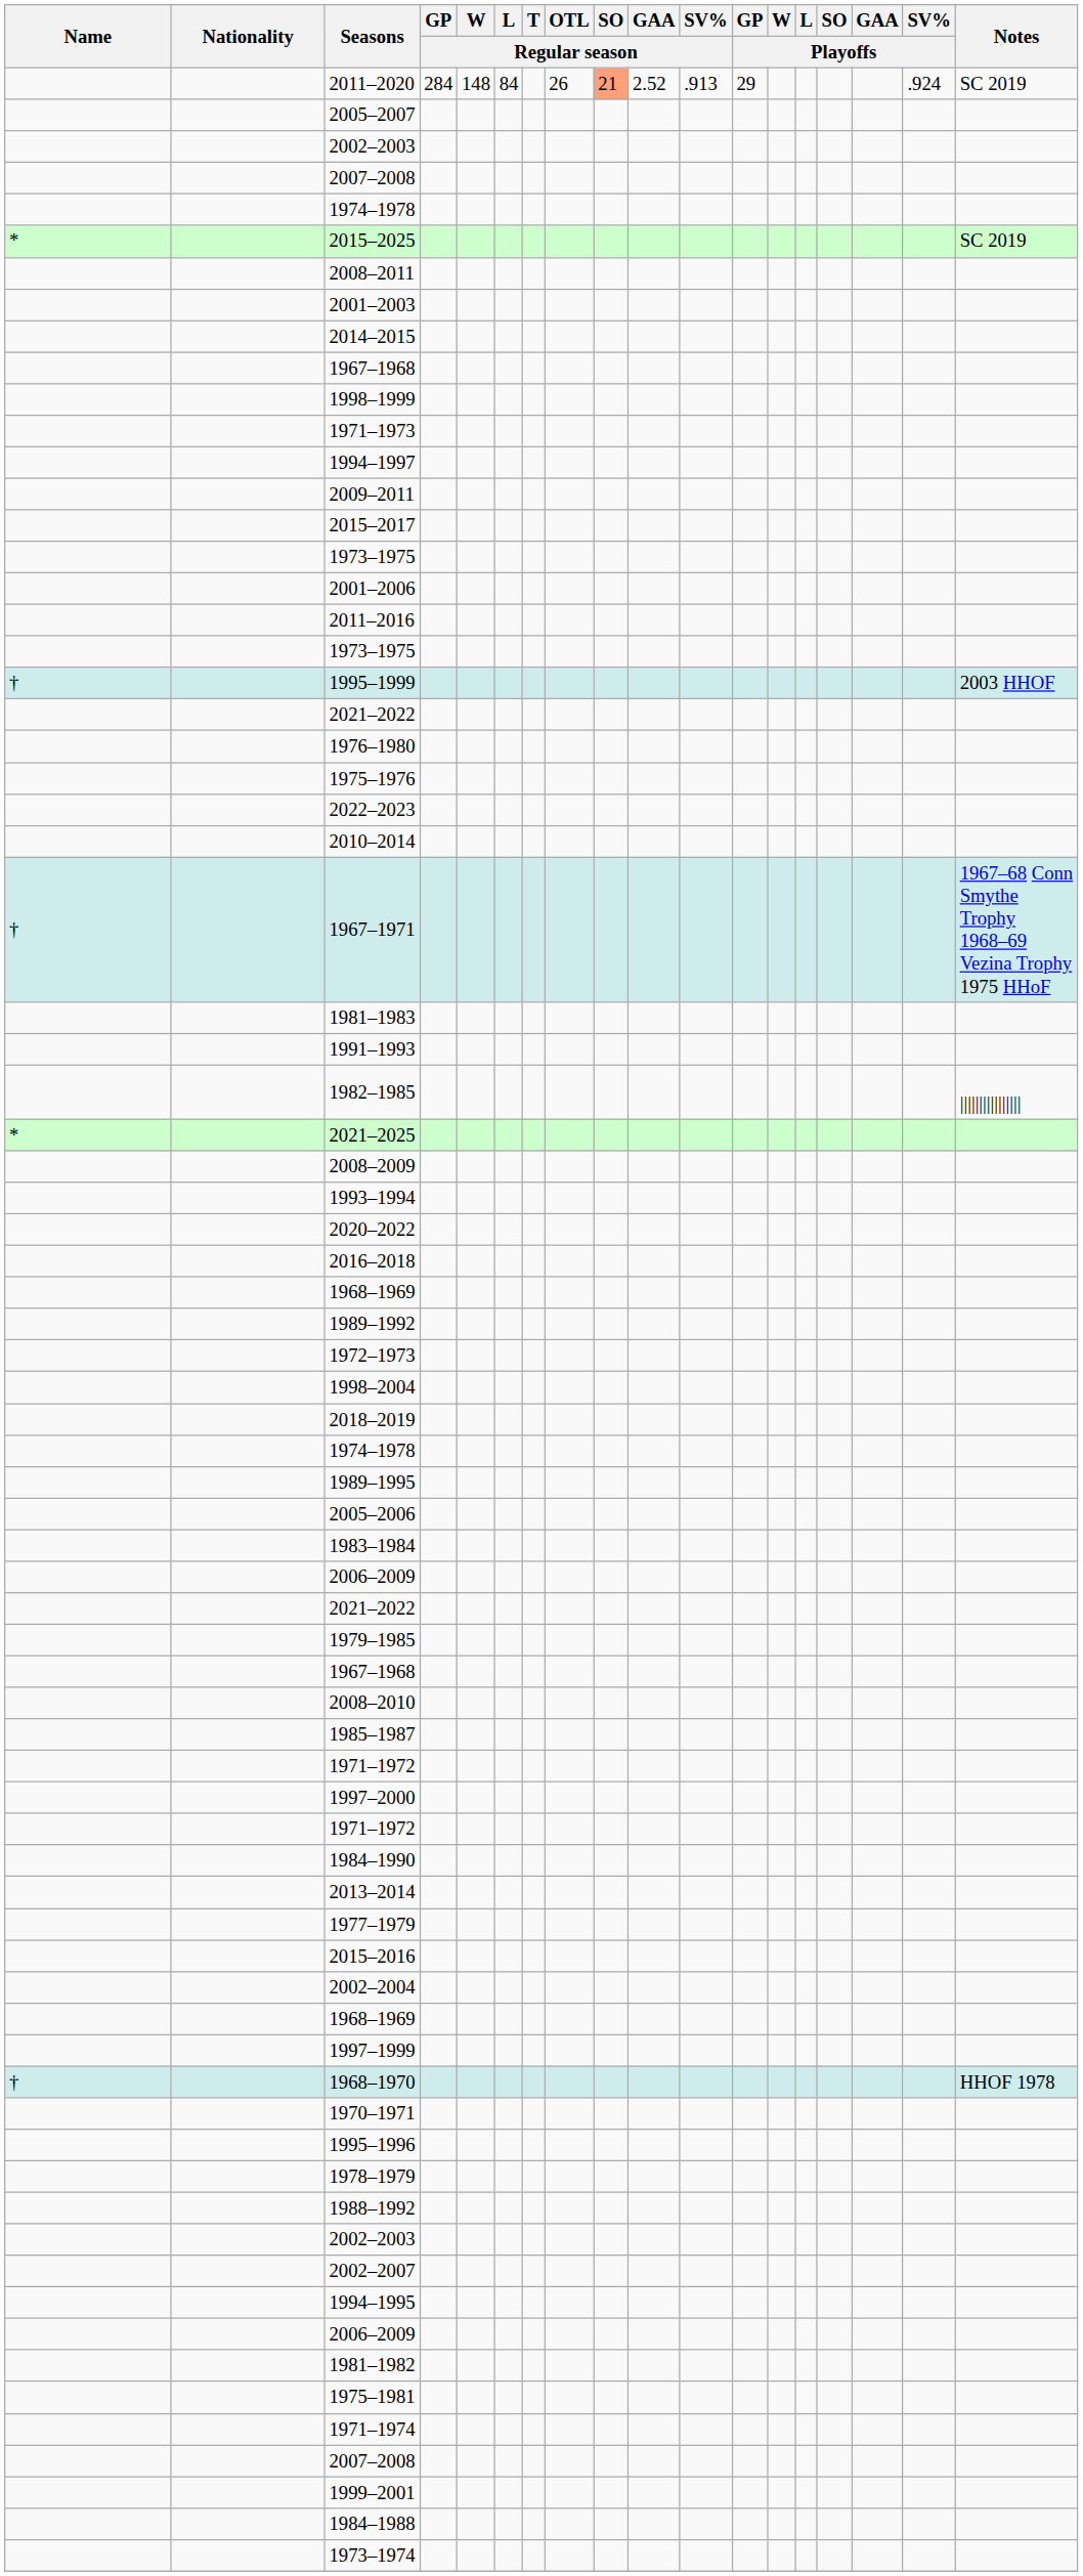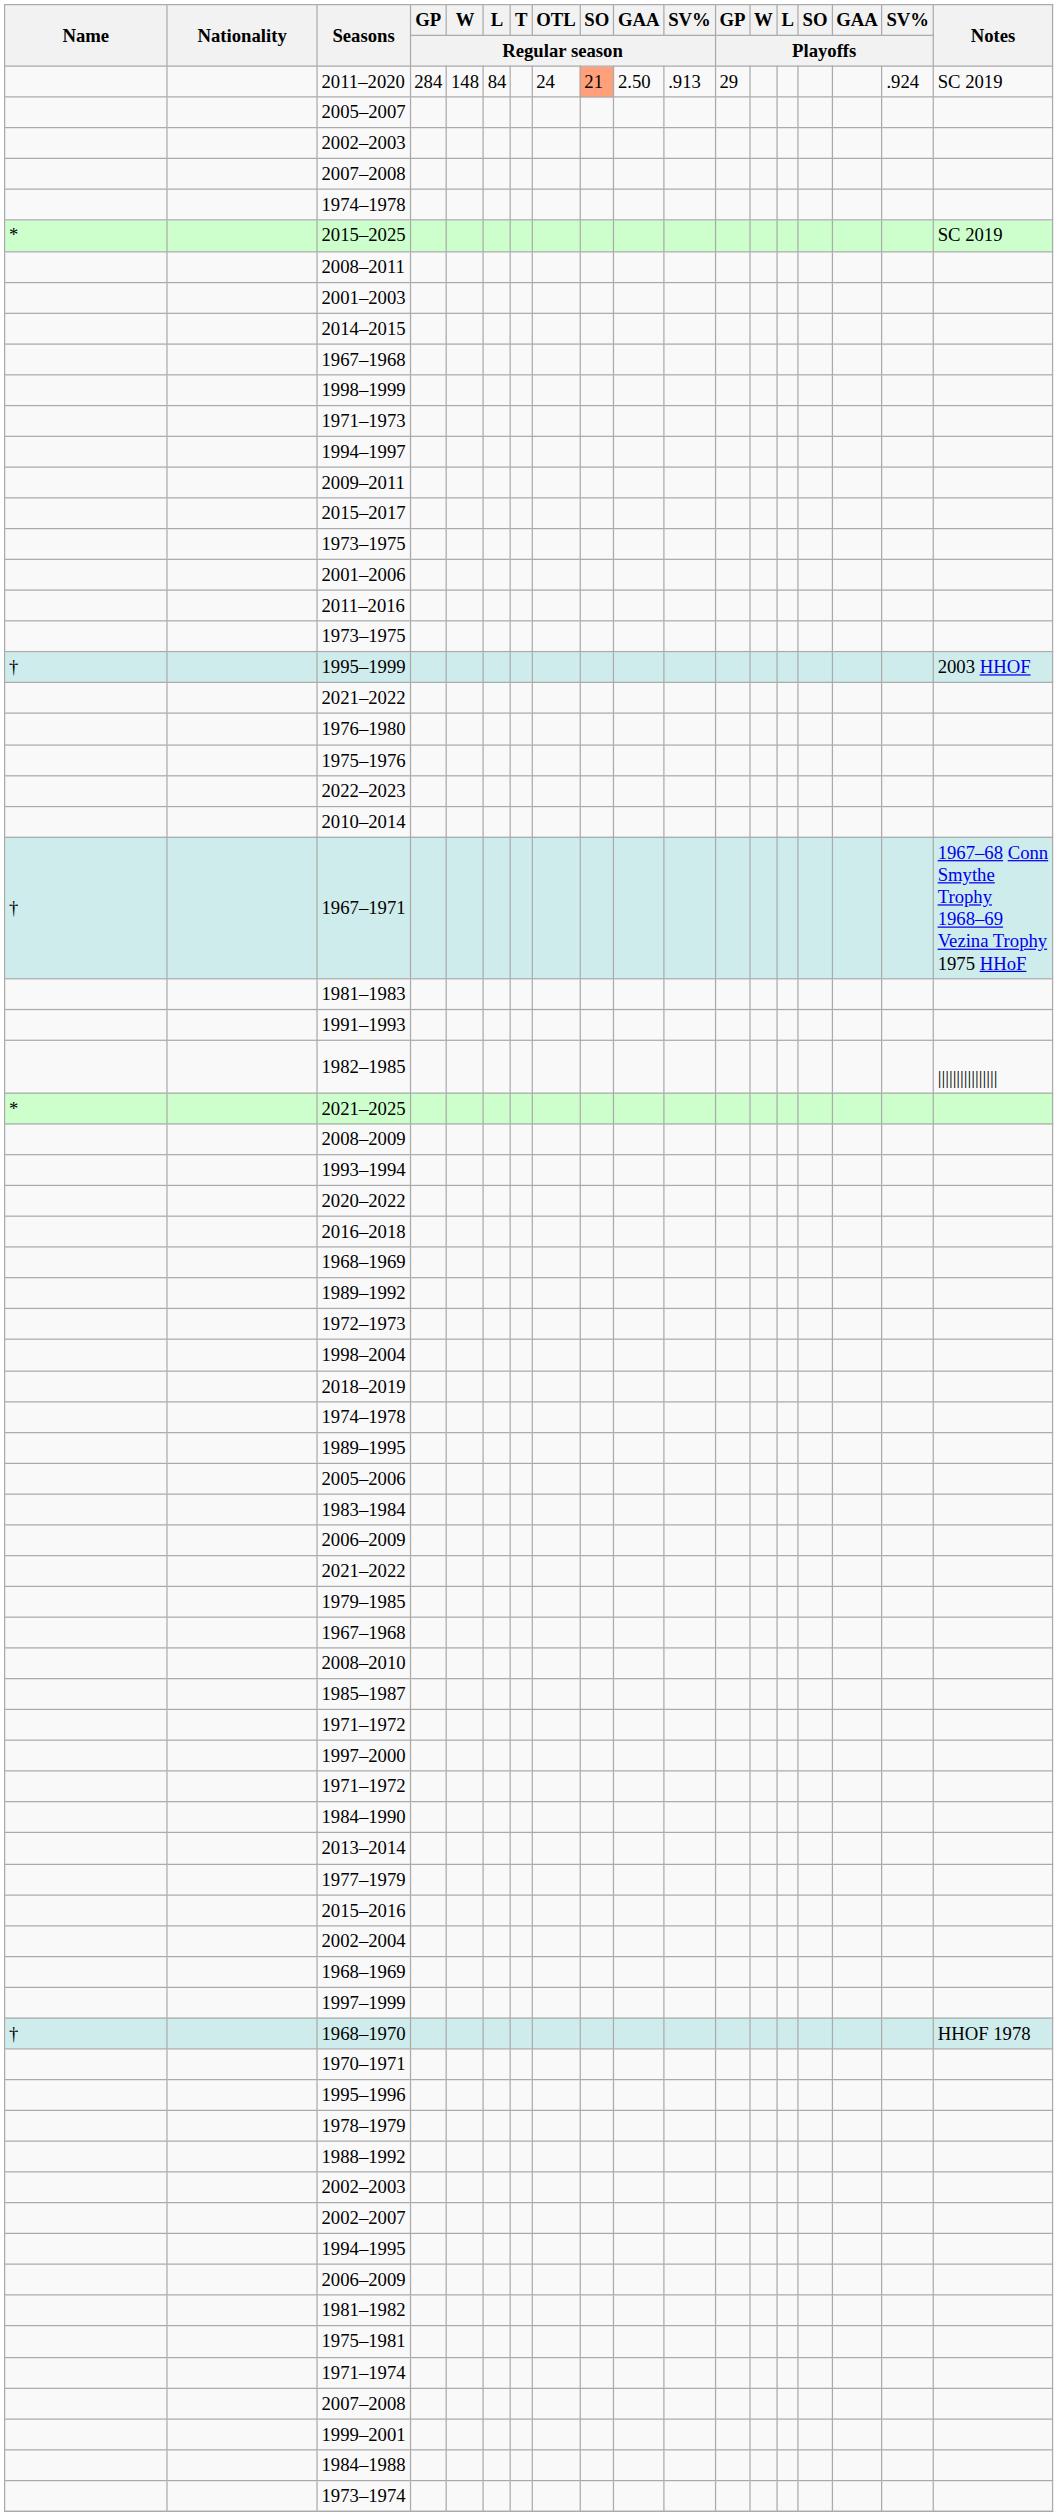2011–2020 | OTL / Regular season: 26 -> 24
2011–2020 | GAA / Regular season: 2.52 -> 2.50
